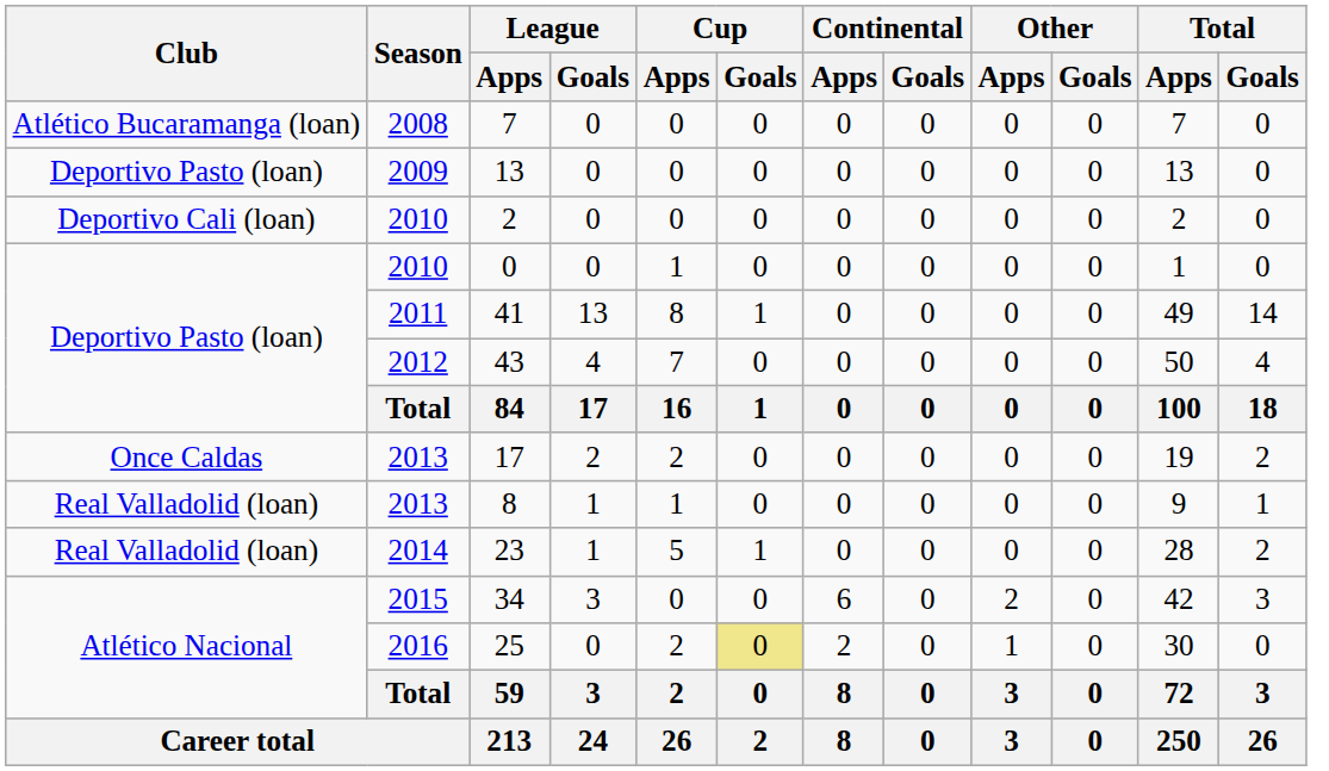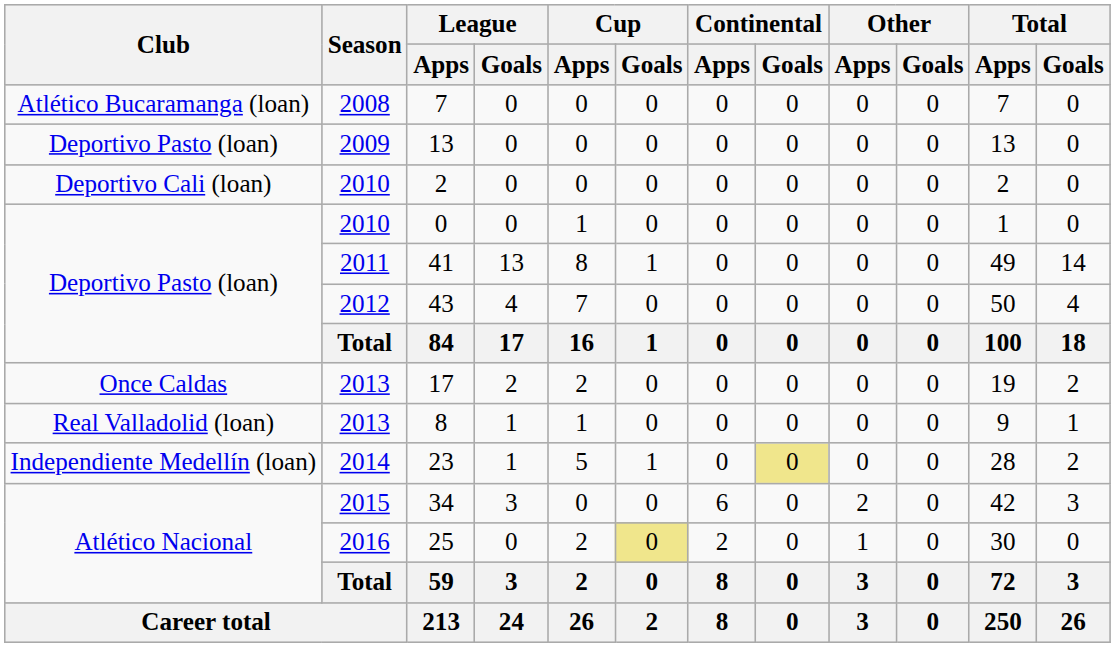23 | Club: Real Valladolid (loan) -> Independiente Medellín (loan)
23 | Continental / Goals: no background -> khaki background
